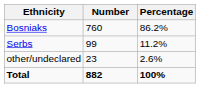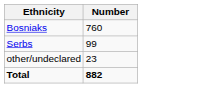- column: Percentage | 86.2% | 11.2% | 2.6% | 100%
